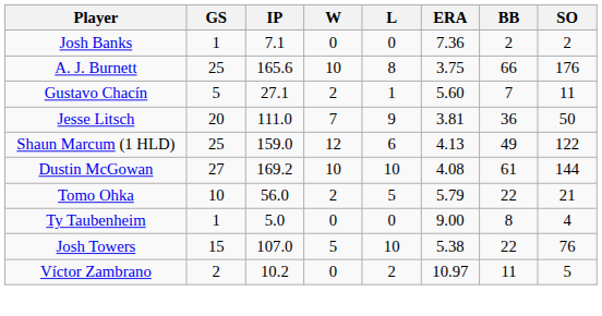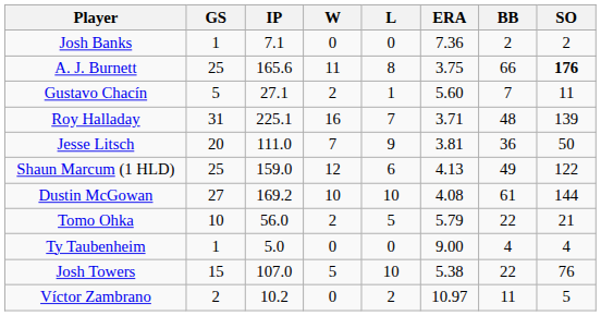A. J. Burnett | W: 10 -> 11
A. J. Burnett | SO: normal -> bold
+ row: Roy Halladay | 31 | 225.1 | 16 | 7 | 3.71 | 48 | 139
Ty Taubenheim | BB: 8 -> 4
